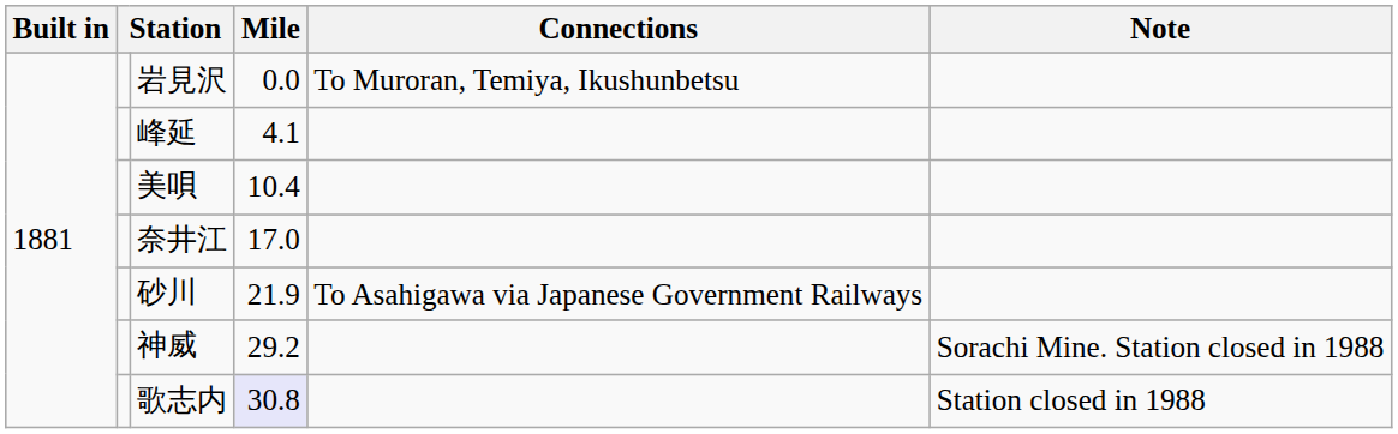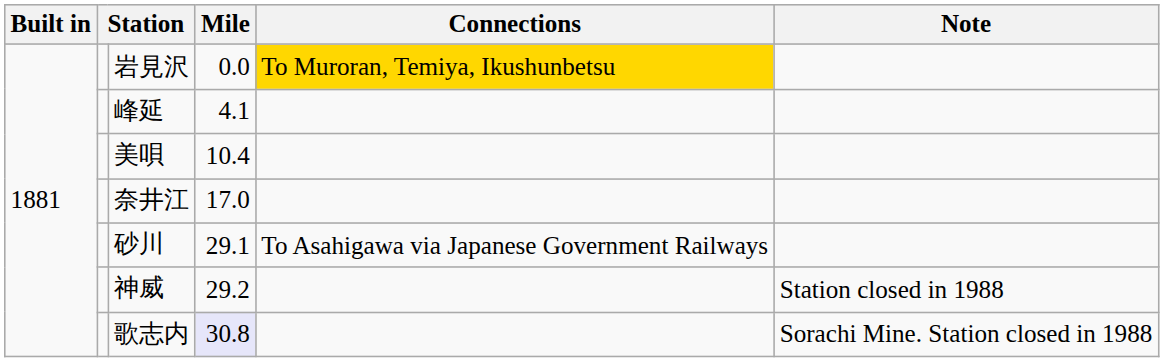岩見沢 | Connections: no background -> gold background
砂川 | Mile: 21.9 -> 29.1
神威 | Note: Sorachi Mine. Station closed in 1988 -> Station closed in 1988
歌志内 | Note: Station closed in 1988 -> Sorachi Mine. Station closed in 1988
